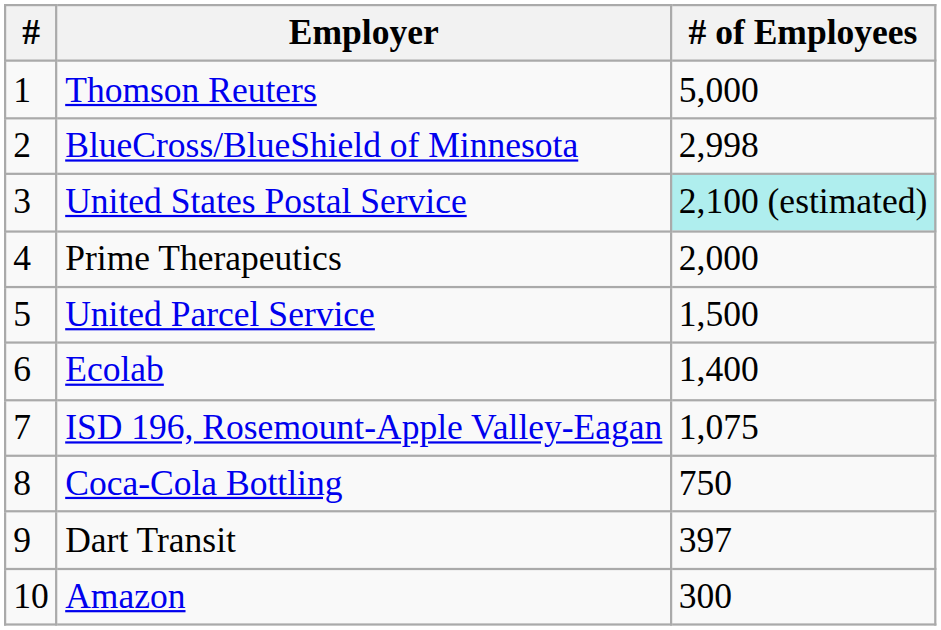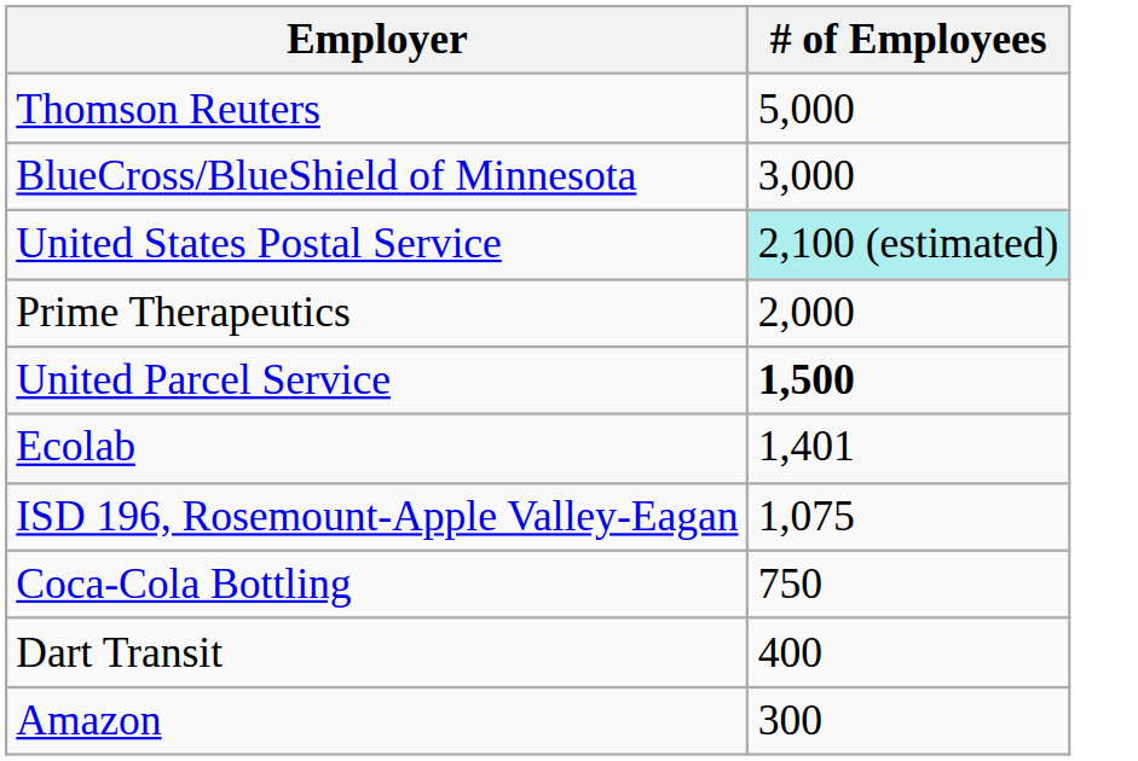- column: # | 1 | 2 | 3 | 4 | 5 | 6 | 7 | 8 | 9 | 10
BlueCross/BlueShield of Minnesota | # of Employees: 2,998 -> 3,000
United Parcel Service | # of Employees: normal -> bold
Ecolab | # of Employees: 1,400 -> 1,401
Dart Transit | # of Employees: 397 -> 400
